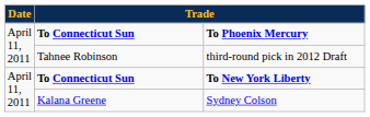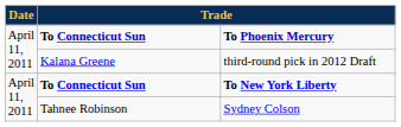third-round pick in 2012 Draft | column 2: Tahnee Robinson -> Kalana Greene
Sydney Colson | column 2: Kalana Greene -> Tahnee Robinson
